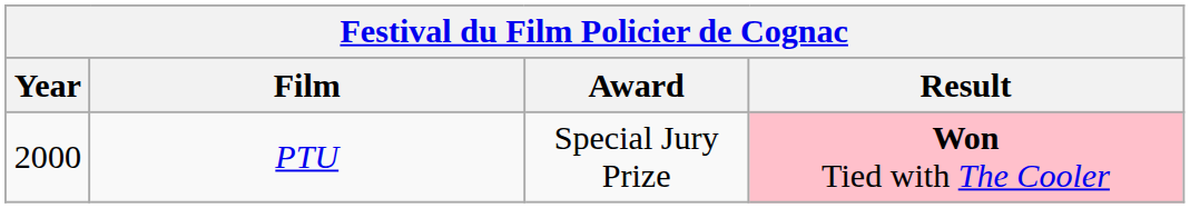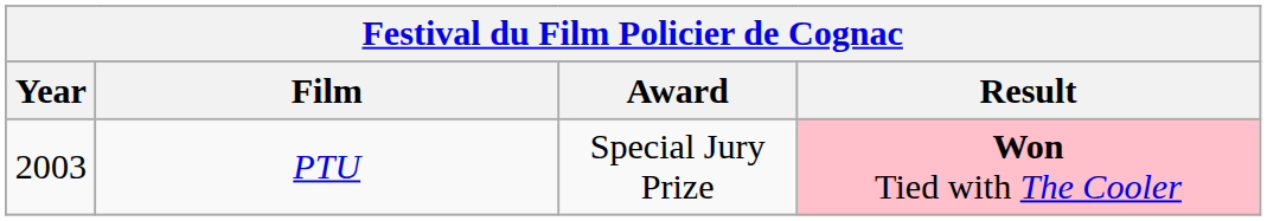PTU | Year: 2000 -> 2003
